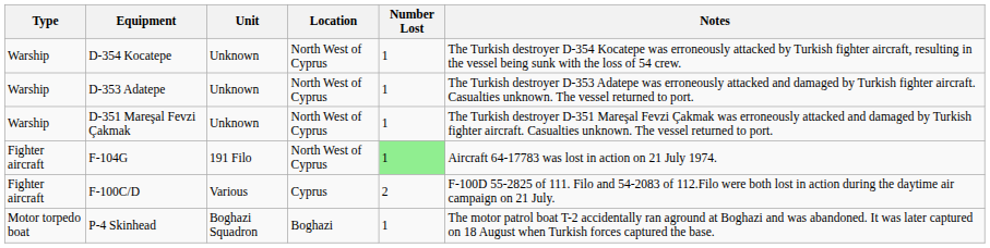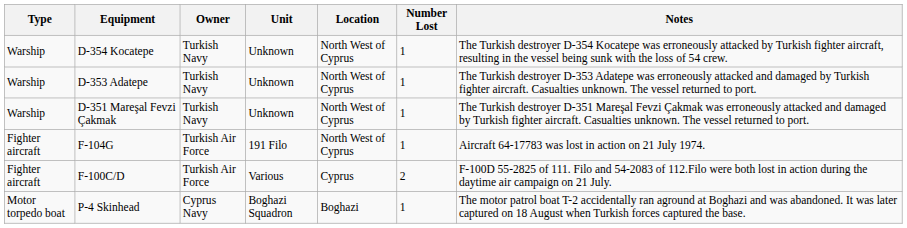+ column: Owner | Turkish Navy | Turkish Navy | Turkish Navy | Turkish Air Force | Turkish Air Force | Cyprus Navy
F-104G | Number Lost: lightgreen background -> no background
